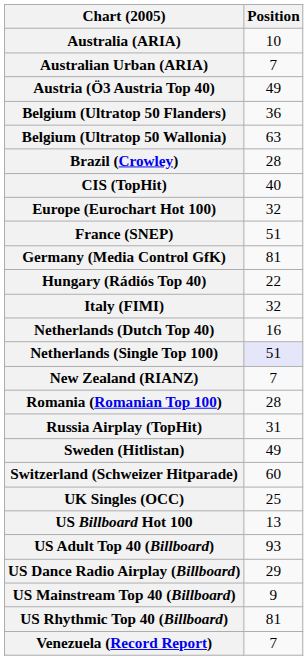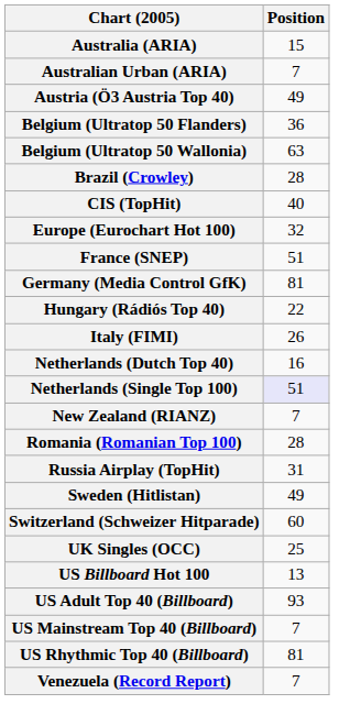Australia (ARIA) | Position: 10 -> 15
Italy (FIMI) | Position: 32 -> 26
- row: US Dance Radio Airplay (Billboard) | 29
US Mainstream Top 40 (Billboard) | Position: 9 -> 7
